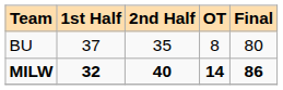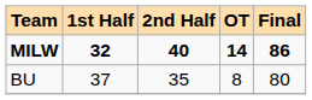rows swapped: MILW <-> BU
